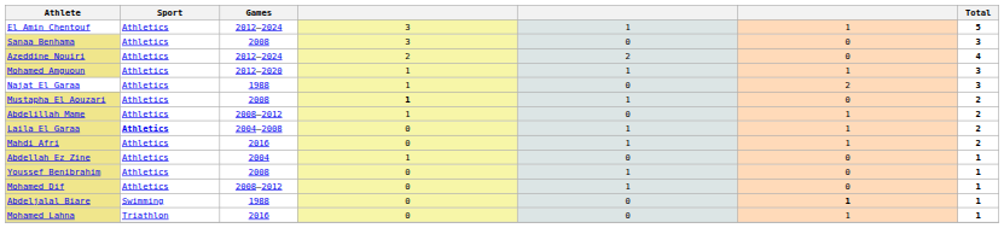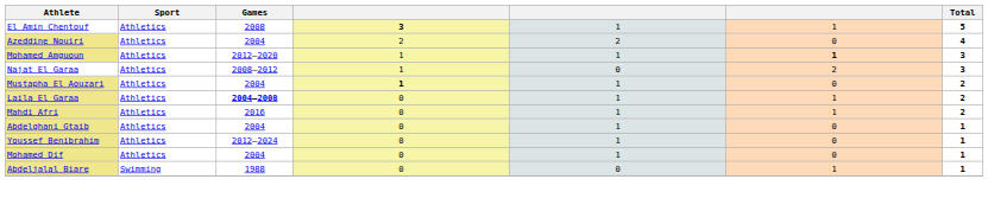El Amin Chentouf | Games: 2012–2024 -> 2008
El Amin Chentouf | column 4: normal -> bold
- row: Sanaa Benhama | Athletics | 2008 | 3 | 0 | 0 | 3
Azeddine Nouiri | Games: 2012–2024 -> 2004
Mohamed Amguoun | column 6: normal -> bold
Najat El Garaa | Games: 1988 -> 2008–2012
Mustapha El Aouzari | Games: 2008 -> 2004
- row: Abdelillah Mame | Athletics | 2008–2012 | 1 | 0 | 1 | 2
Laila El Garaa | Sport: bold -> normal
Laila El Garaa | Games: normal -> bold
- row: Abdellah Ez Zine | Athletics | 2004 | 1 | 0 | 0 | 1
+ row: Abdelghani Gtaib | Athletics | 2004 | 0 | 1 | 0 | 1
Youssef Benibrahim | Games: 2008 -> 2012–2024
Mohamed Dif | Games: 2008–2012 -> 2004
Abdeljalal Biare | column 6: bold -> normal
- row: Mohamed Lahna | Triathlon | 2016 | 0 | 0 | 1 | 1
